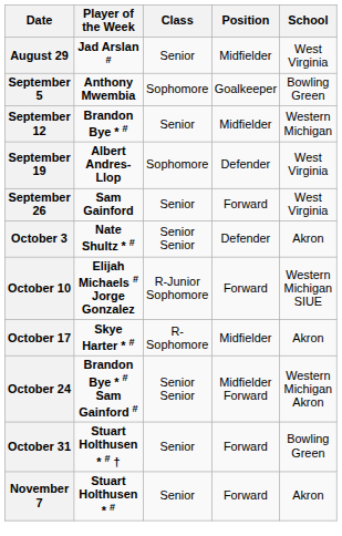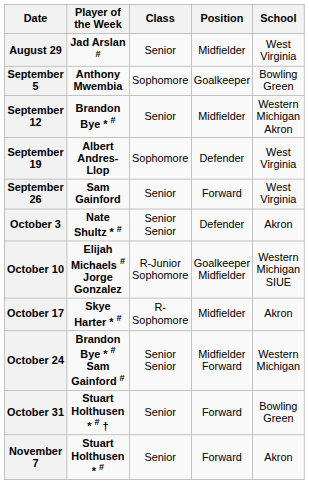September 12 | School: Western Michigan -> Western Michigan Akron
October 10 | Position: Forward -> Goalkeeper Midfielder
October 24 | School: Western Michigan Akron -> Western Michigan
